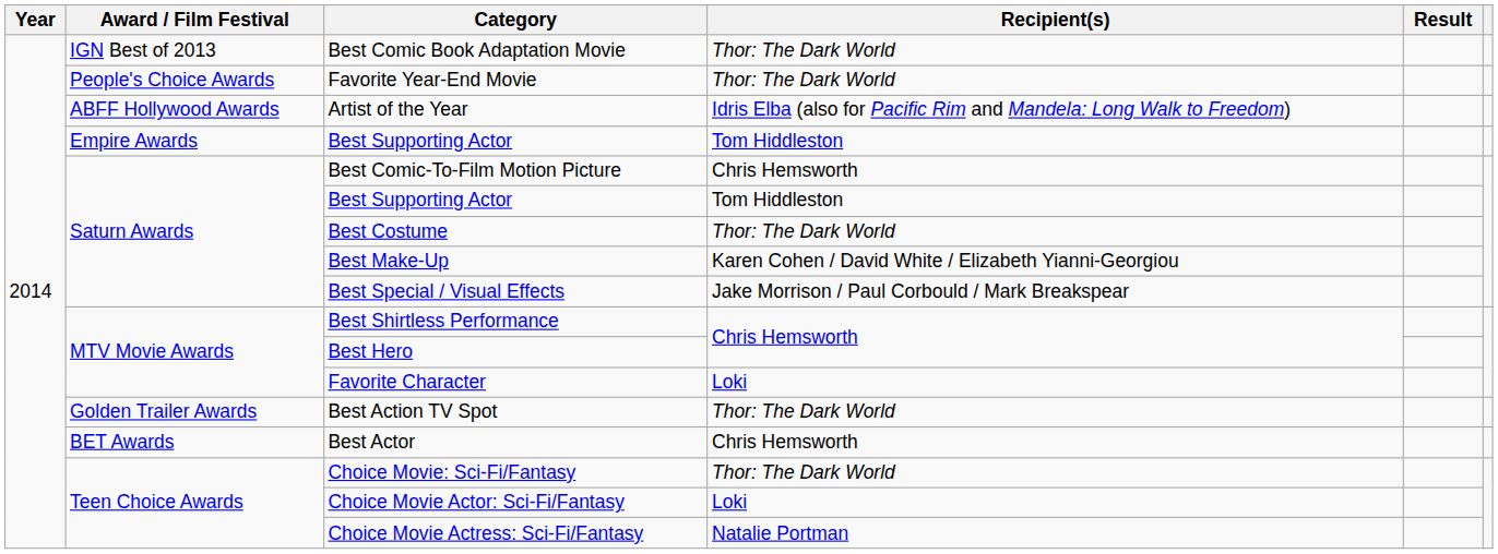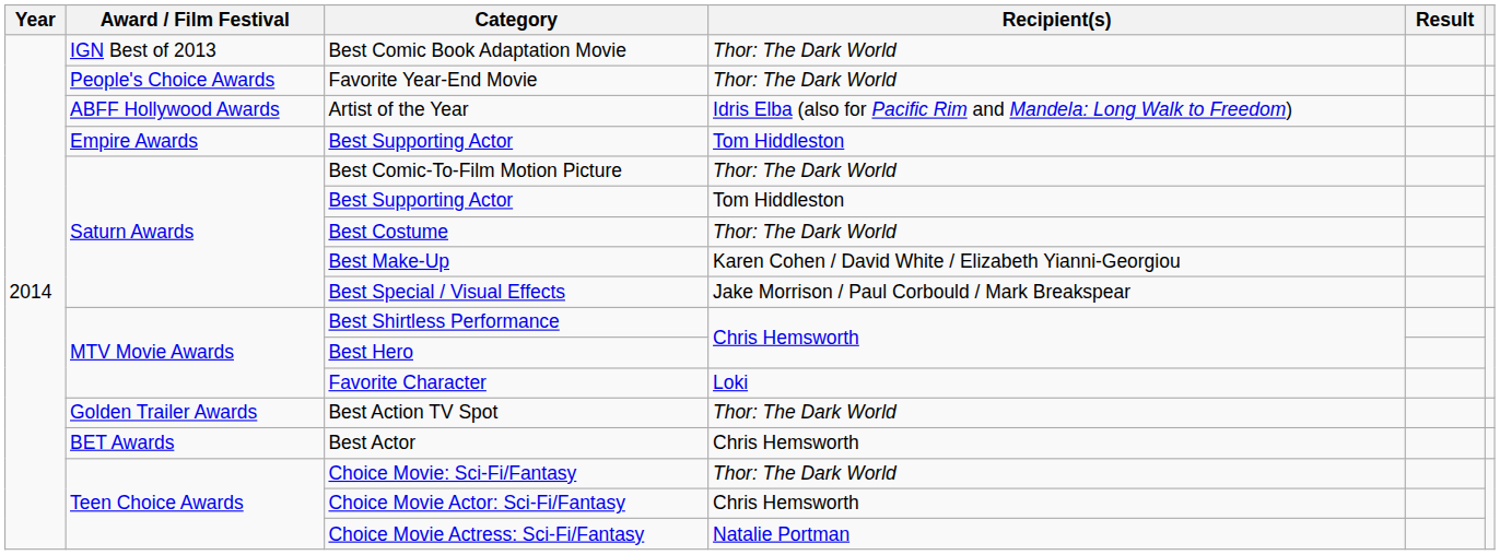Best Comic-To-Film Motion Picture | Recipient(s): Chris Hemsworth -> Thor: The Dark World
Choice Movie Actor: Sci-Fi/Fantasy | Recipient(s): Loki -> Chris Hemsworth
